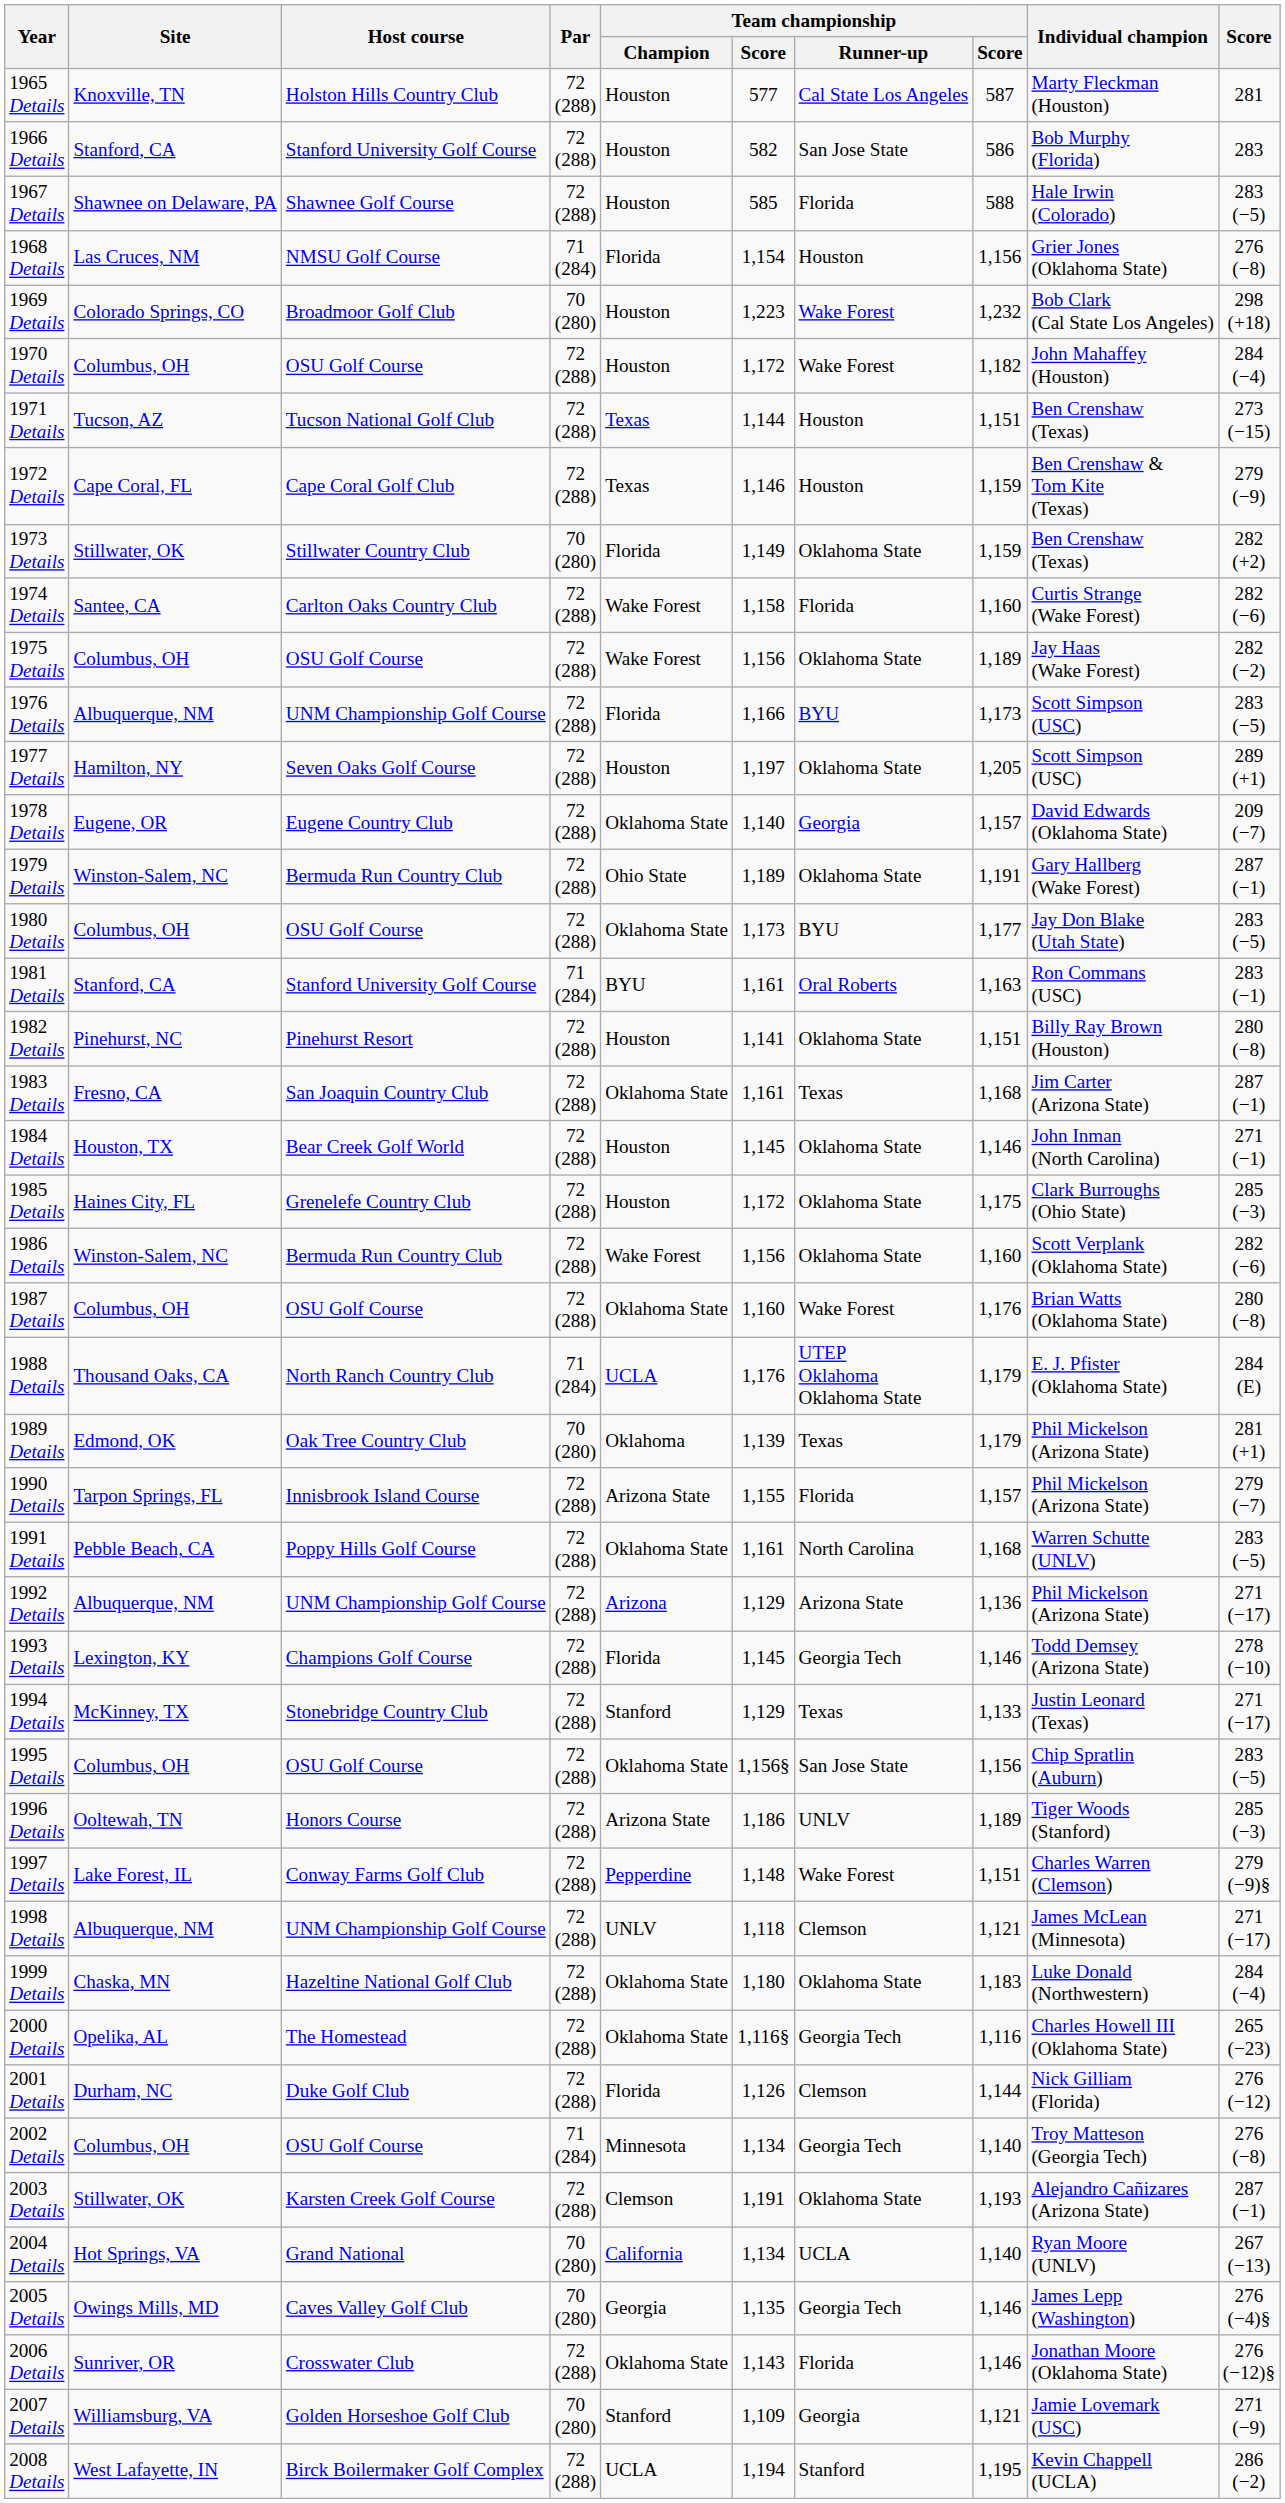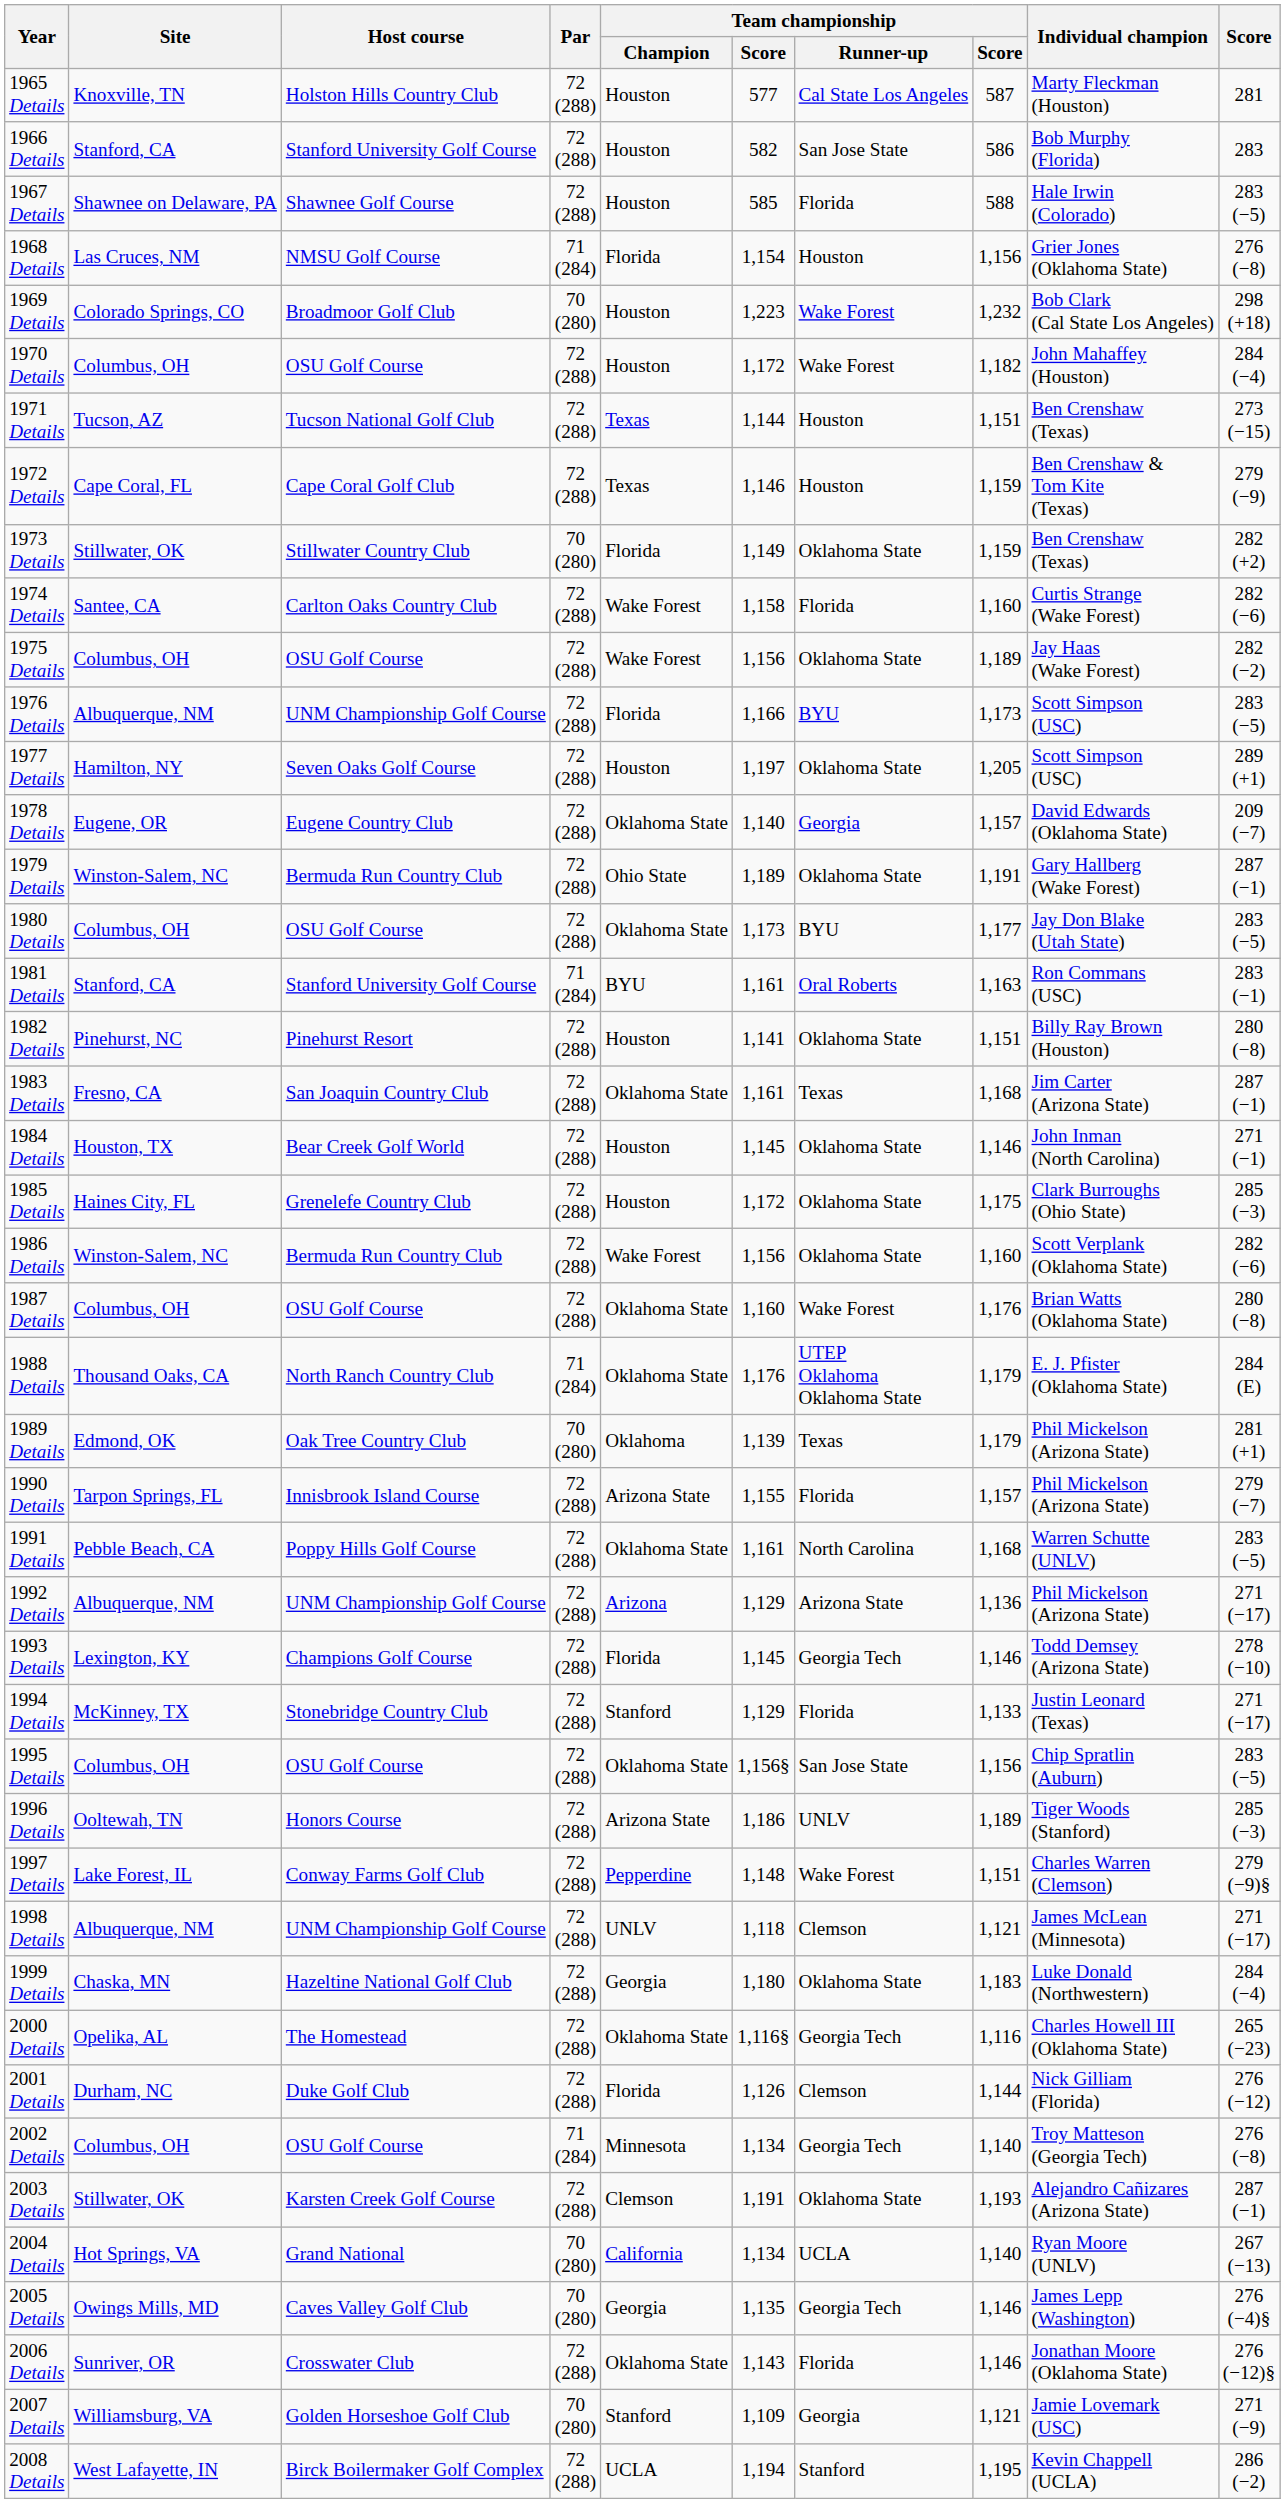1988 Details | Team championship / Champion: UCLA -> Oklahoma State
1994 Details | Team championship / Runner-up: Texas -> Florida
1999 Details | Team championship / Champion: Oklahoma State -> Georgia
